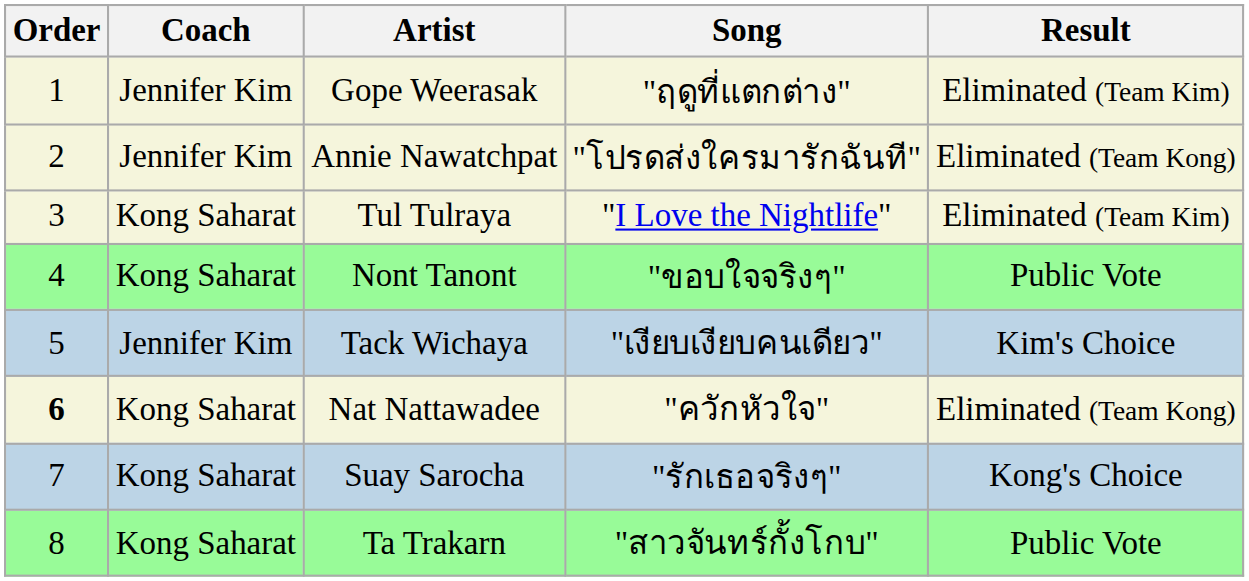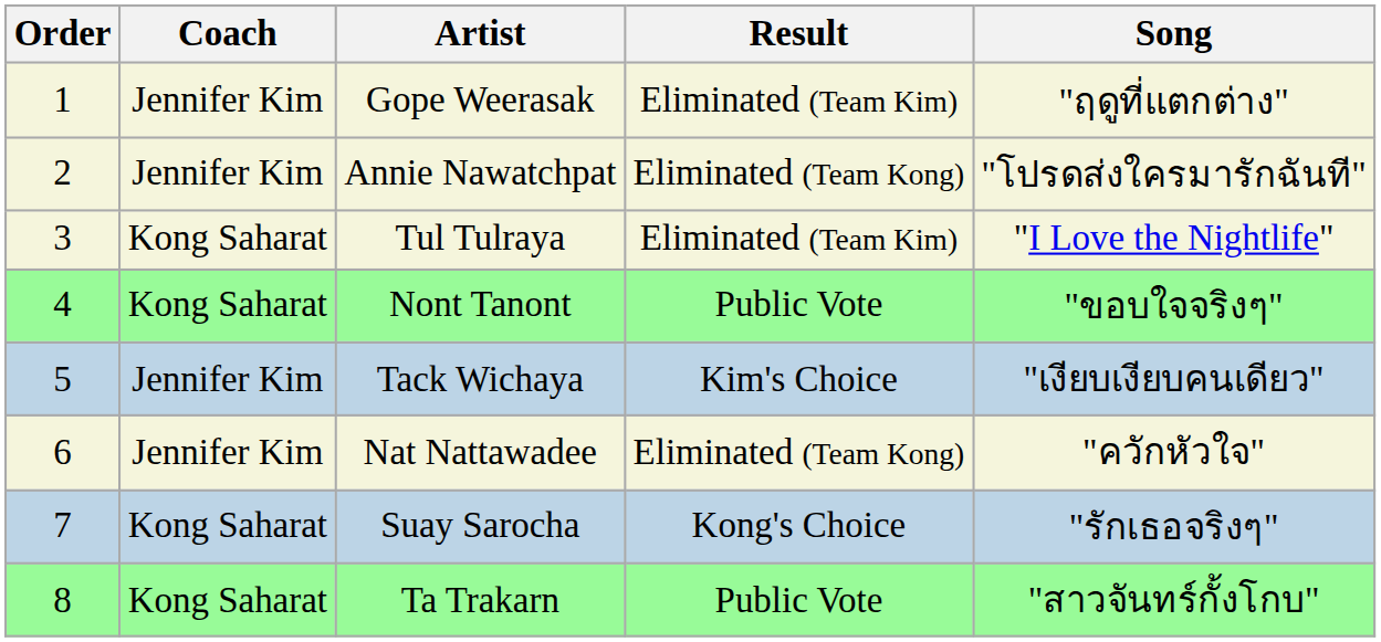columns swapped: Song <-> Result
Nat Nattawadee | Order: bold -> normal
Nat Nattawadee | Coach: Kong Saharat -> Jennifer Kim
